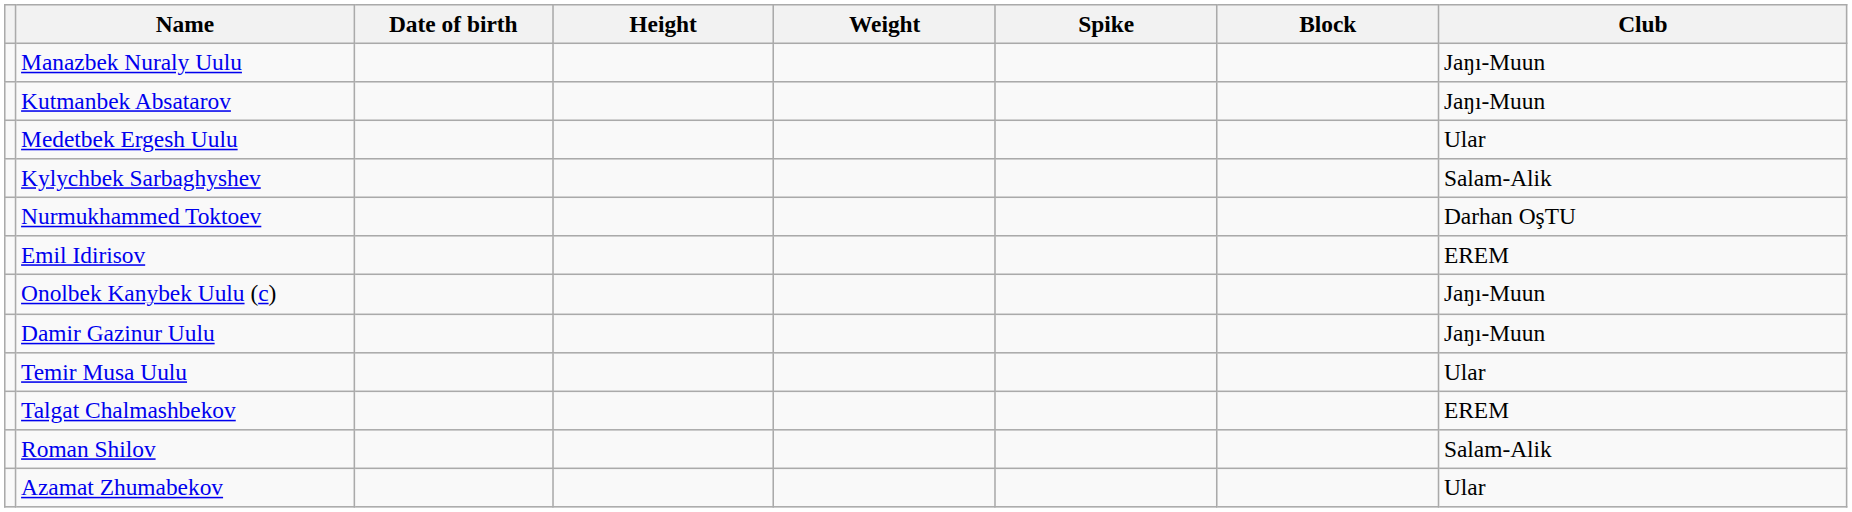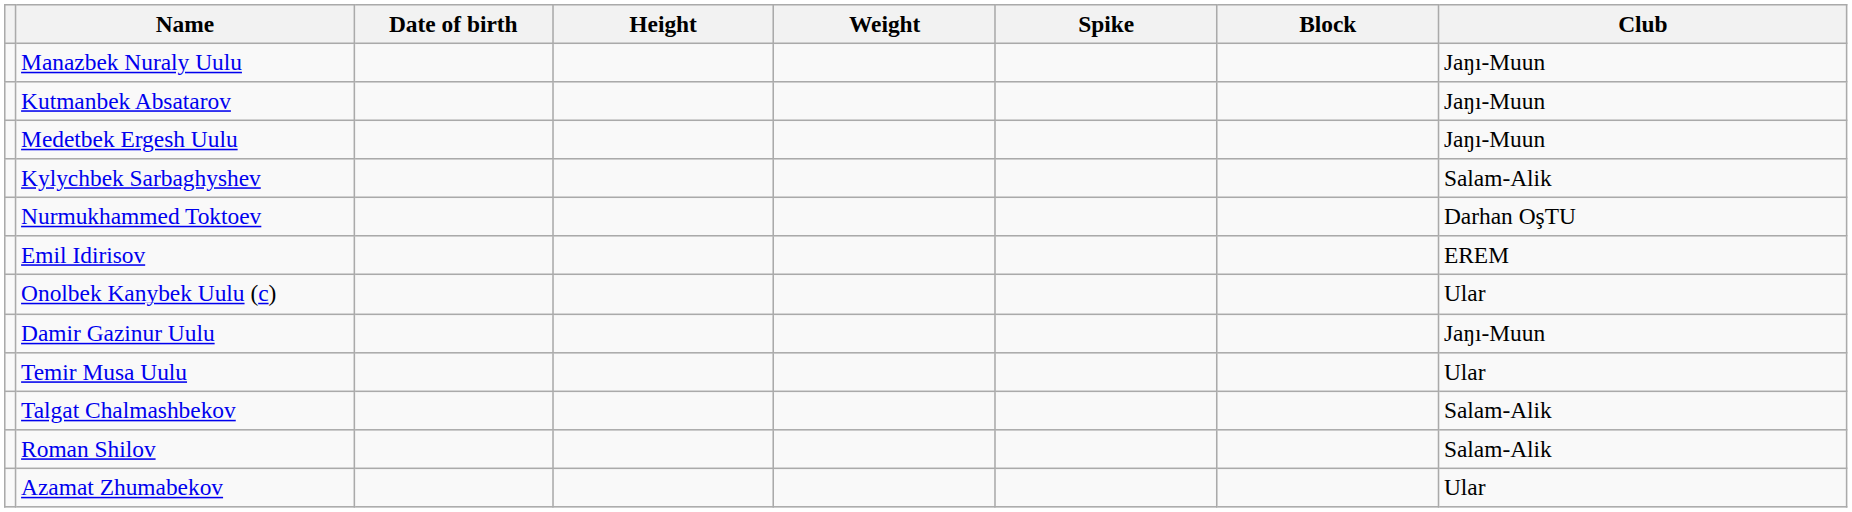Medetbek Ergesh Uulu | Club: Ular -> Jaŋı-Muun
Onolbek Kanybek Uulu (c) | Club: Jaŋı-Muun -> Ular
Talgat Chalmashbekov | Club: EREM -> Salam-Alik
